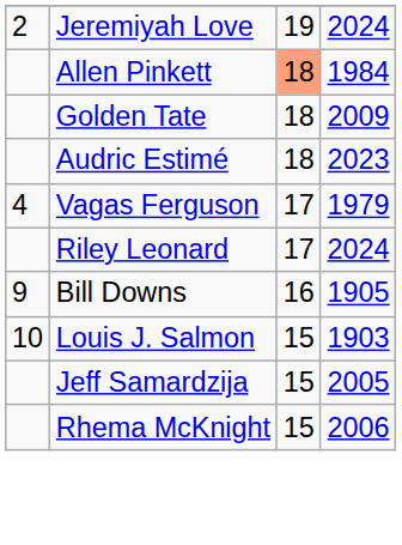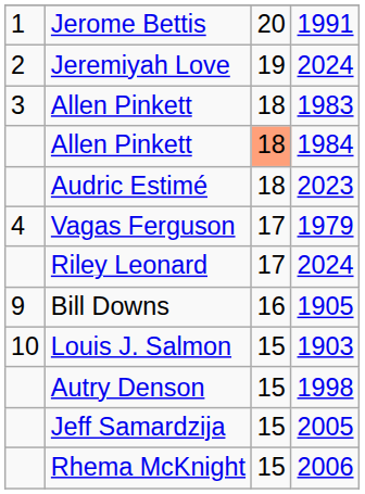+ row: 1 | Jerome Bettis | 20 | 1991
+ row: 3 | Allen Pinkett | 18 | 1983
- row: Golden Tate | 18 | 2009
+ row: Autry Denson | 15 | 1998
